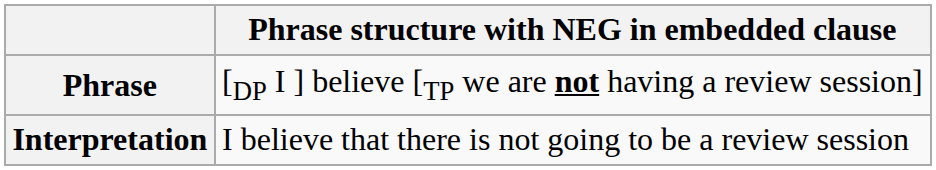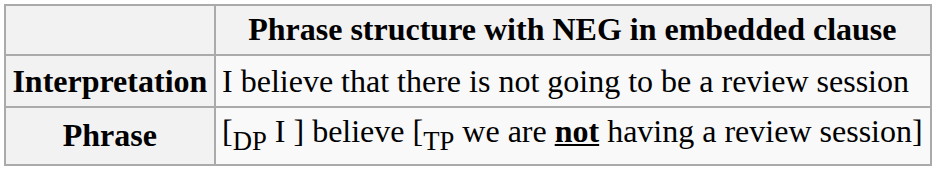rows swapped: Phrase <-> Interpretation
